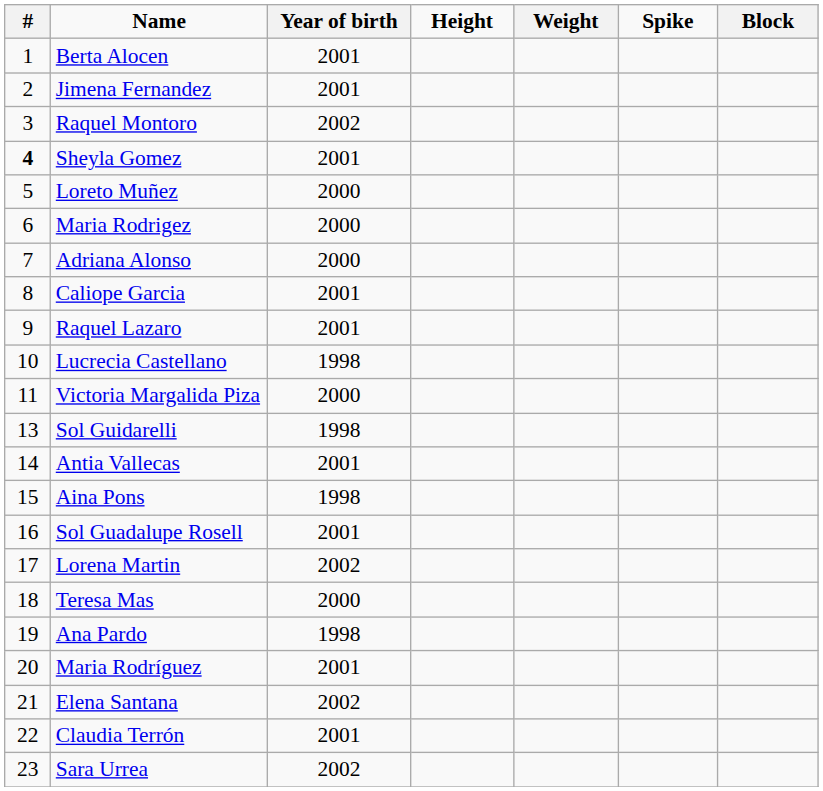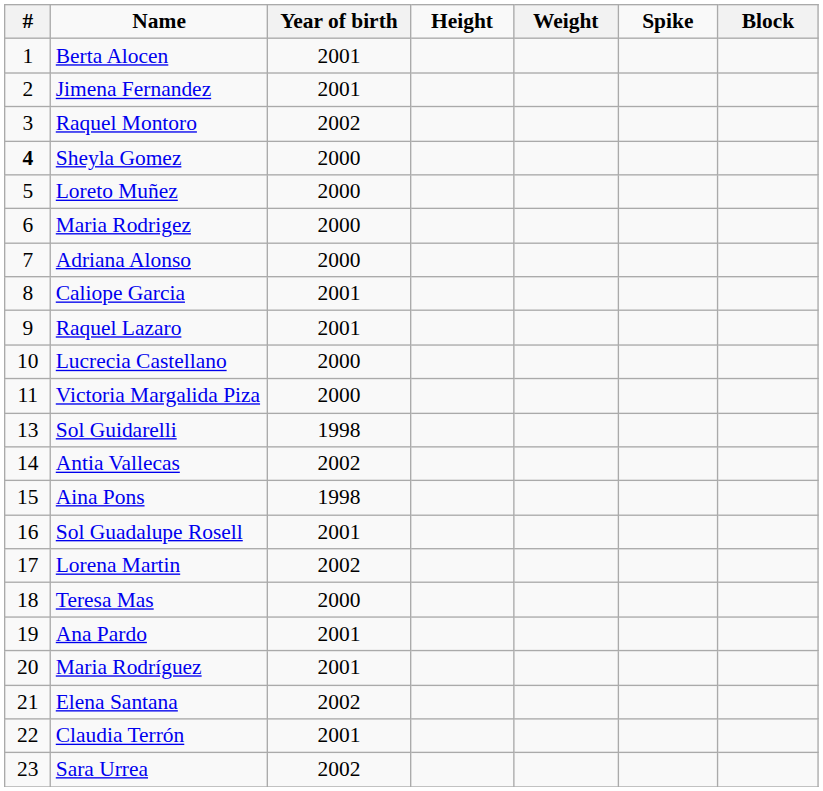Sheyla Gomez | Year of birth: 2001 -> 2000
Lucrecia Castellano | Year of birth: 1998 -> 2000
Antia Vallecas | Year of birth: 2001 -> 2002
Ana Pardo | Year of birth: 1998 -> 2001
